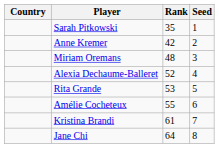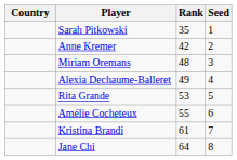Alexia Dechaume-Balleret | Rank: 52 -> 49
